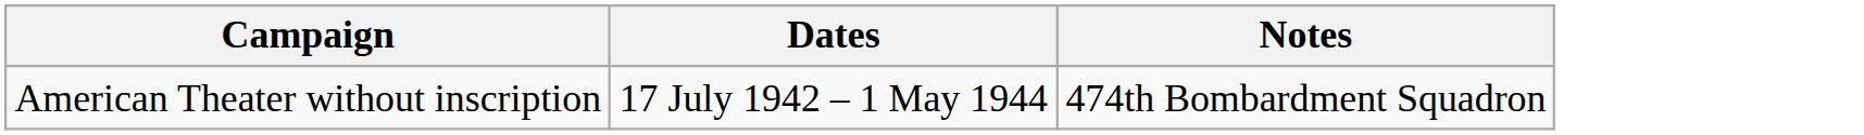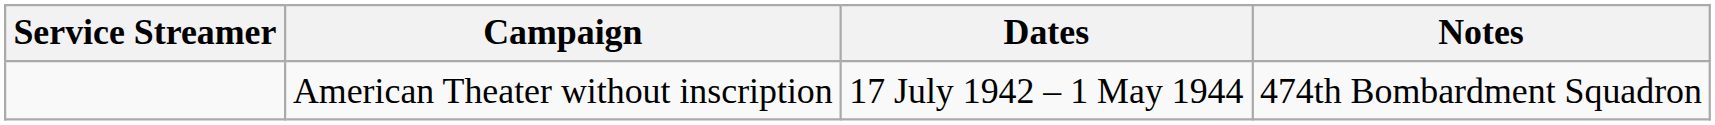+ column: Service Streamer
